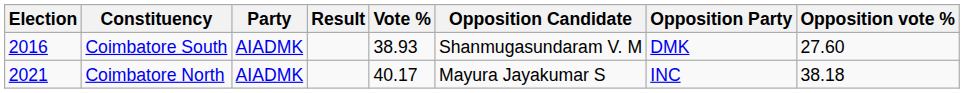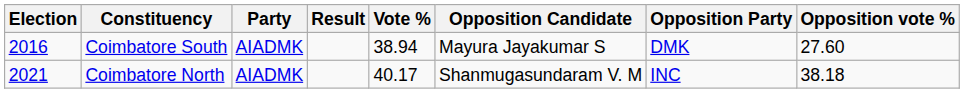Coimbatore South | Vote %: 38.93 -> 38.94
Coimbatore South | Opposition Candidate: Shanmugasundaram V. M -> Mayura Jayakumar S
Coimbatore North | Opposition Candidate: Mayura Jayakumar S -> Shanmugasundaram V. M
